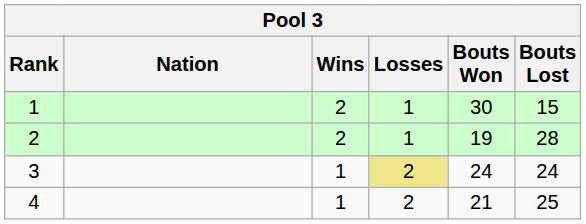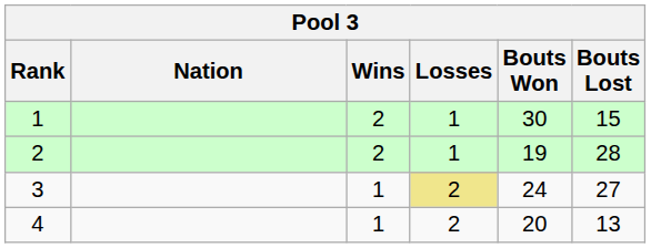3 | Bouts Lost: 24 -> 27
4 | Bouts Won: 21 -> 20
4 | Bouts Lost: 25 -> 13
